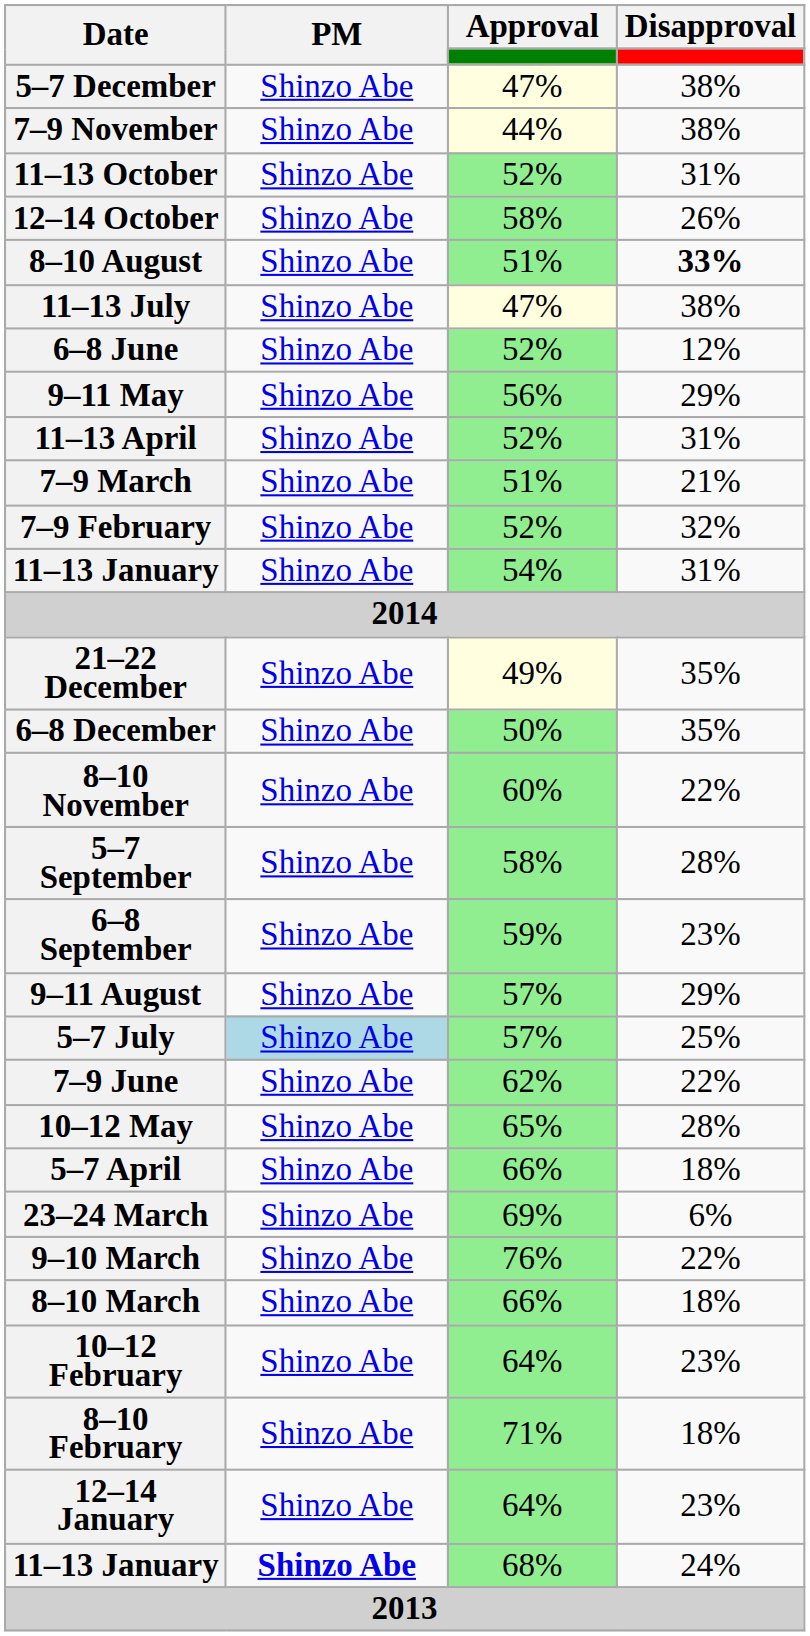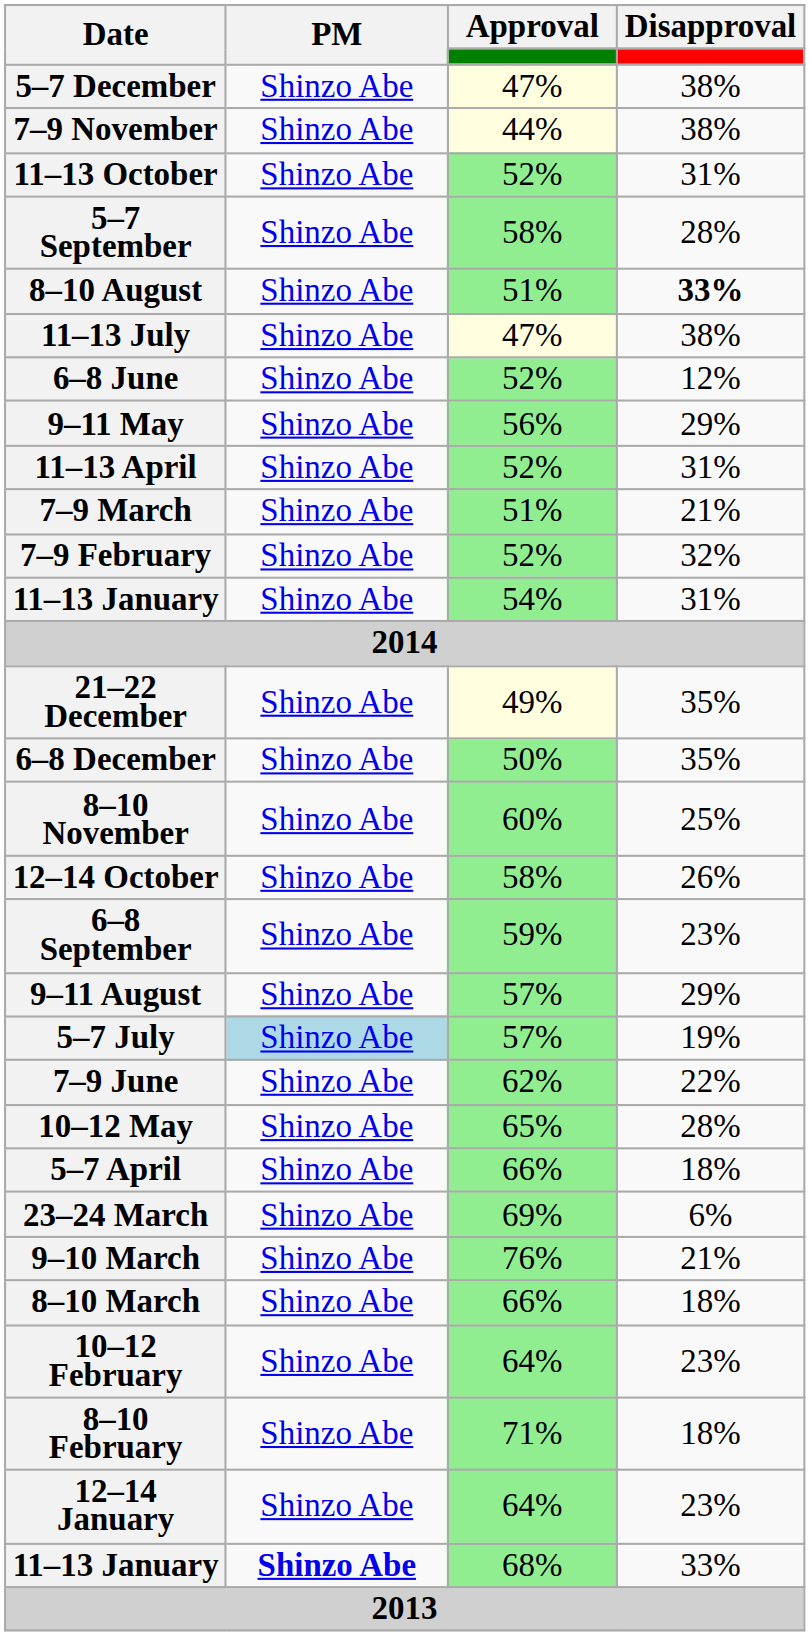rows swapped: 5–7 September <-> 12–14 October
8–10 November | Disapproval: 22% -> 25%
5–7 July | Disapproval: 25% -> 19%
9–10 March | Disapproval: 22% -> 21%
11–13 January / 68% | Disapproval: 24% -> 33%
